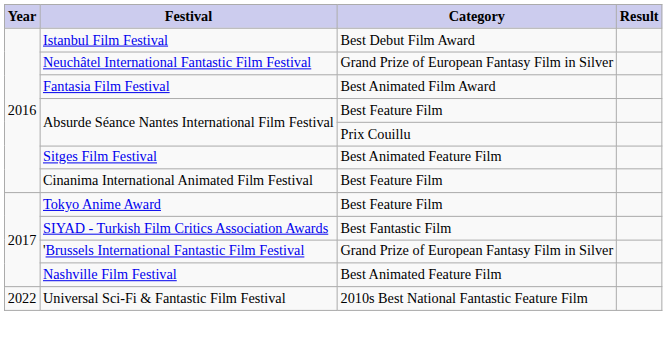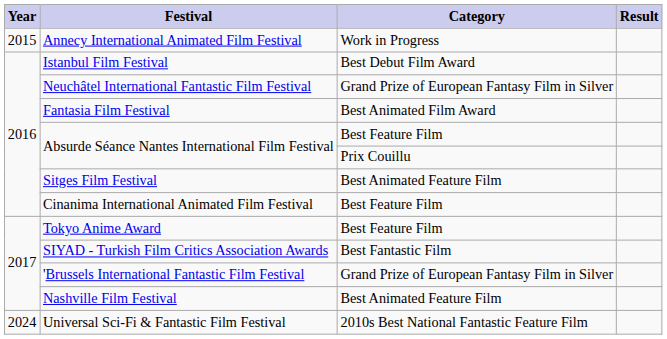+ row: 2015 | Annecy International Animated Film Festival | Work in Progress
Universal Sci-Fi & Fantastic Film Festival | Year: 2022 -> 2024
